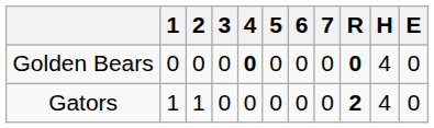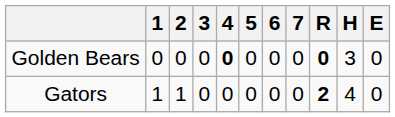Golden Bears | H: 4 -> 3
